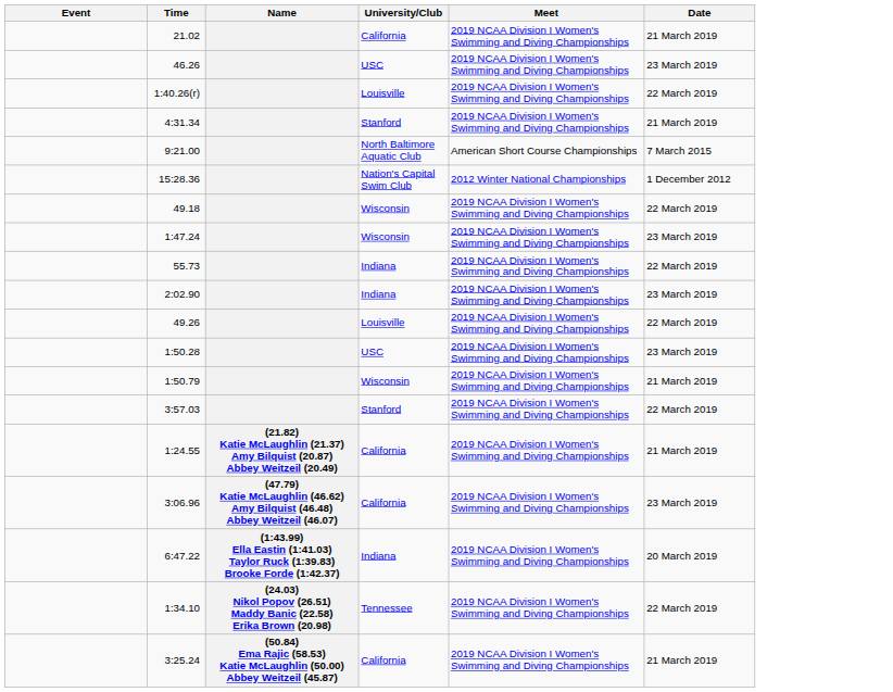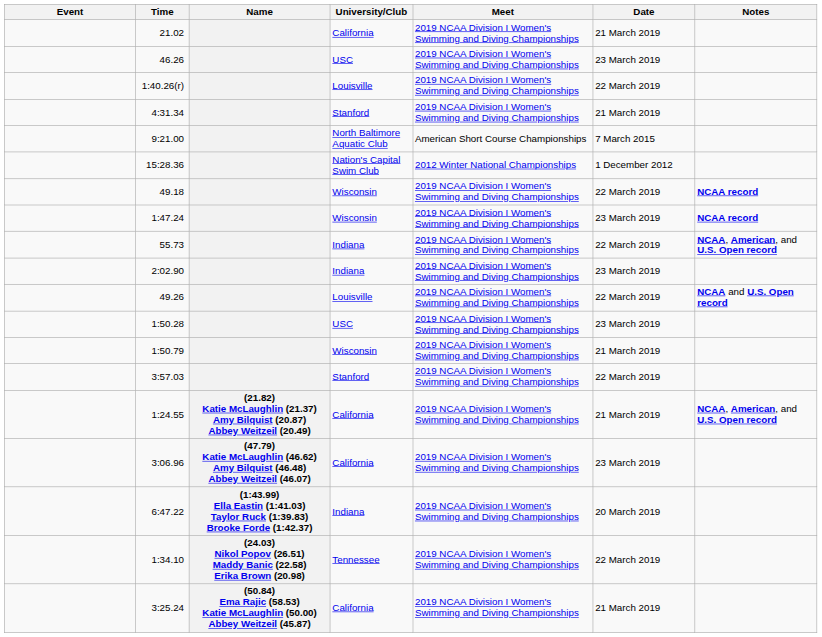+ column: Notes | NCAA record | NCAA record | NCAA, American, and U.S. Open record | NCAA and U.S. Open record | NCAA, American, and U.S. Open record
